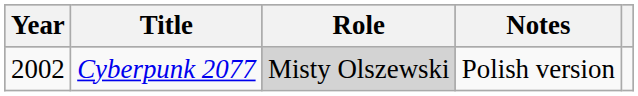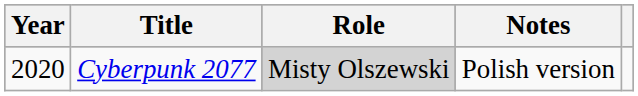Cyberpunk 2077 | Year: 2002 -> 2020
